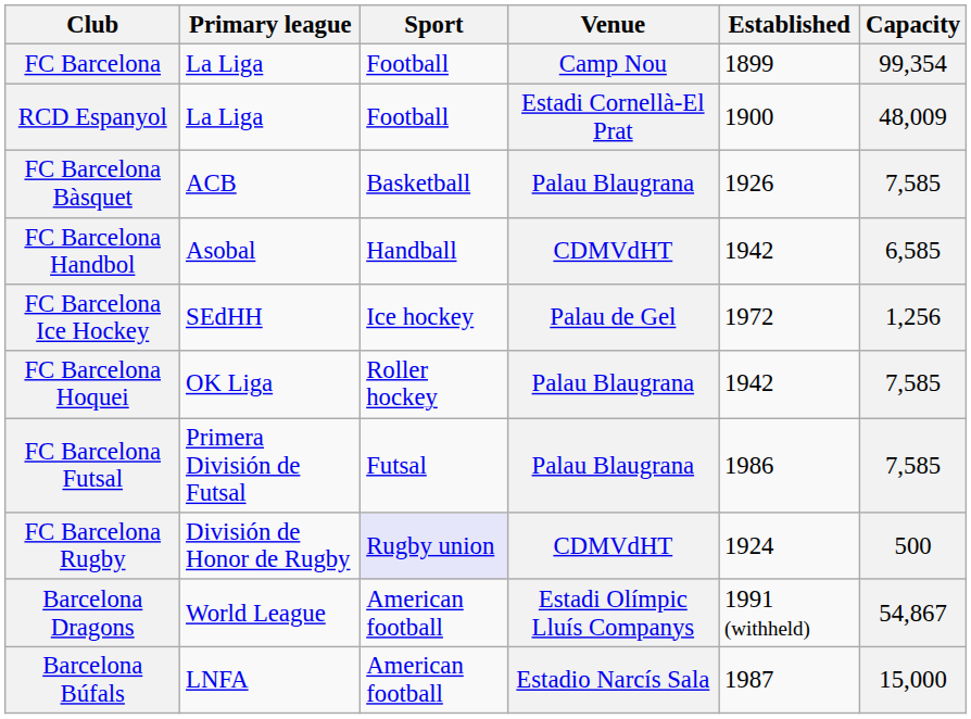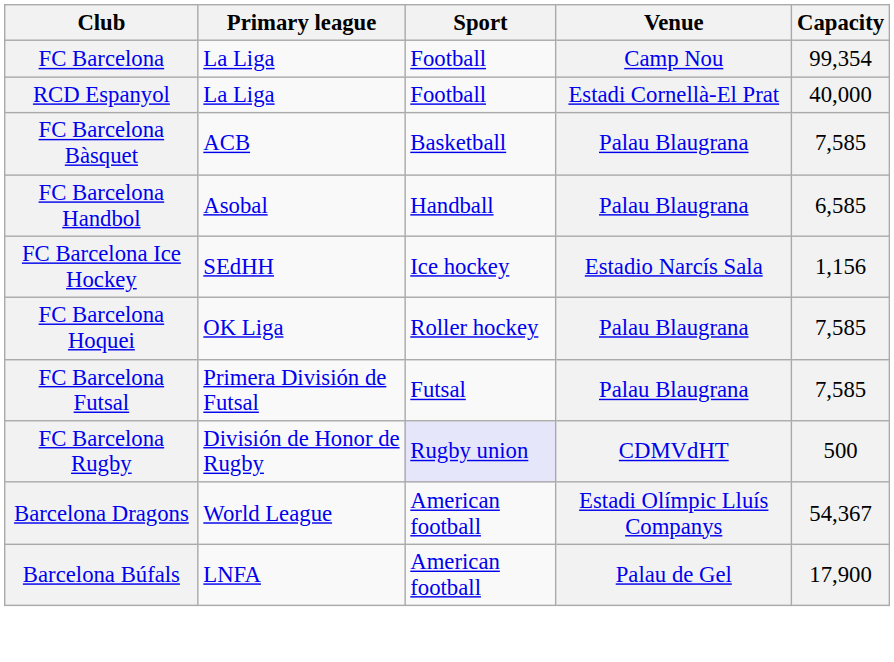- column: Established | 1899 | 1900 | 1926 | 1942 | 1972 | 1942 | 1986 | 1924 | 1991 (withheld) | 1987
RCD Espanyol | Capacity: 48,009 -> 40,000
FC Barcelona Handbol | Venue: CDMVdHT -> Palau Blaugrana
FC Barcelona Ice Hockey | Venue: Palau de Gel -> Estadio Narcís Sala
FC Barcelona Ice Hockey | Capacity: 1,256 -> 1,156
Barcelona Dragons | Capacity: 54,867 -> 54,367
Barcelona Búfals | Venue: Estadio Narcís Sala -> Palau de Gel
Barcelona Búfals | Capacity: 15,000 -> 17,900
